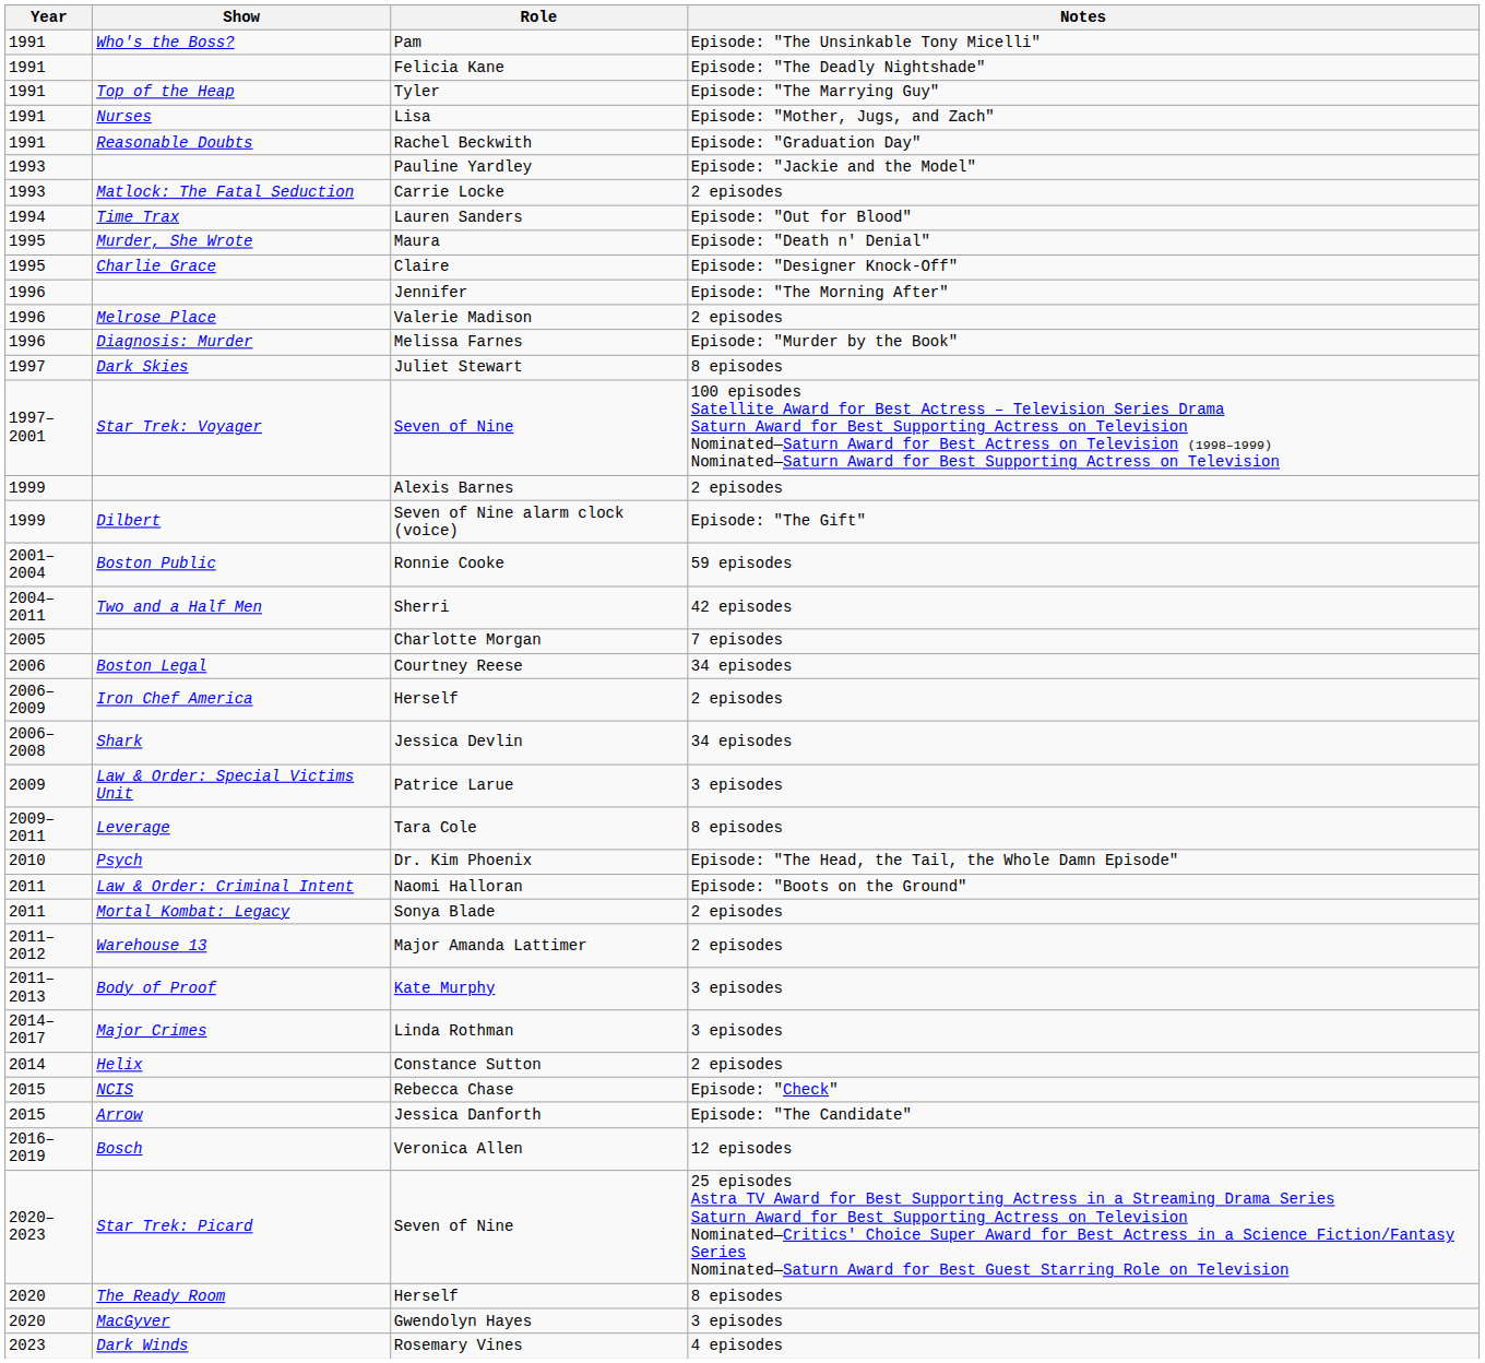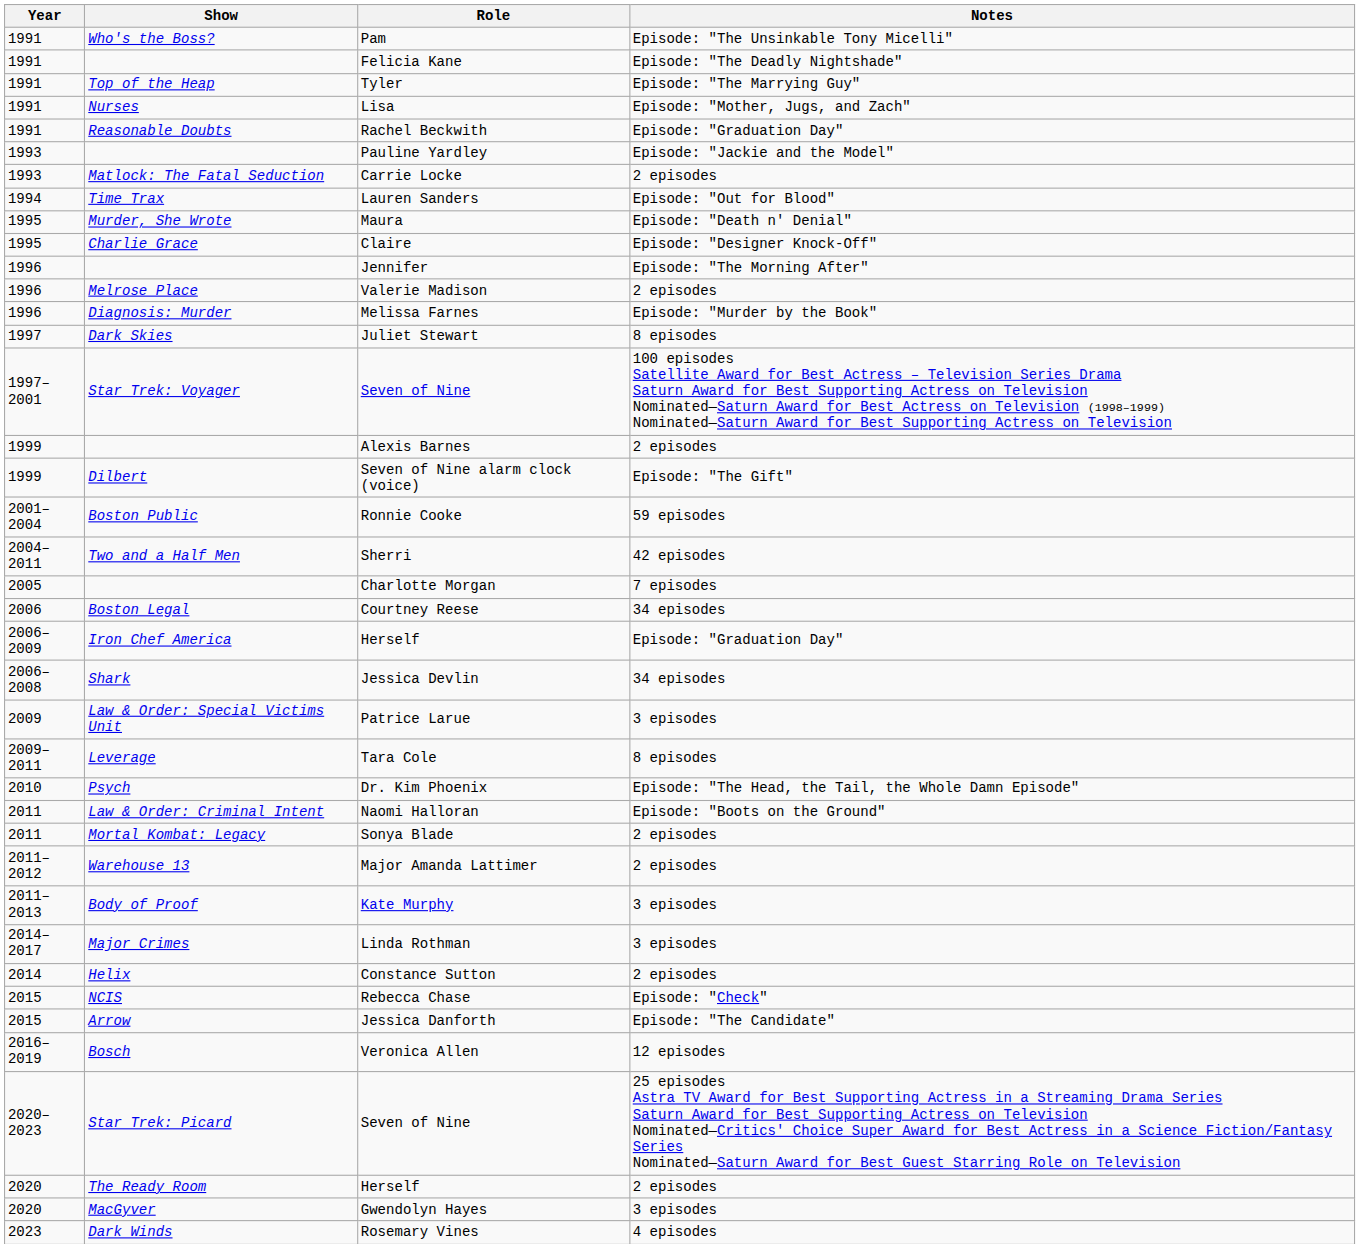Iron Chef America / Herself | Notes: 2 episodes -> Episode: "Graduation Day"
The Ready Room / Herself | Notes: 8 episodes -> 2 episodes
